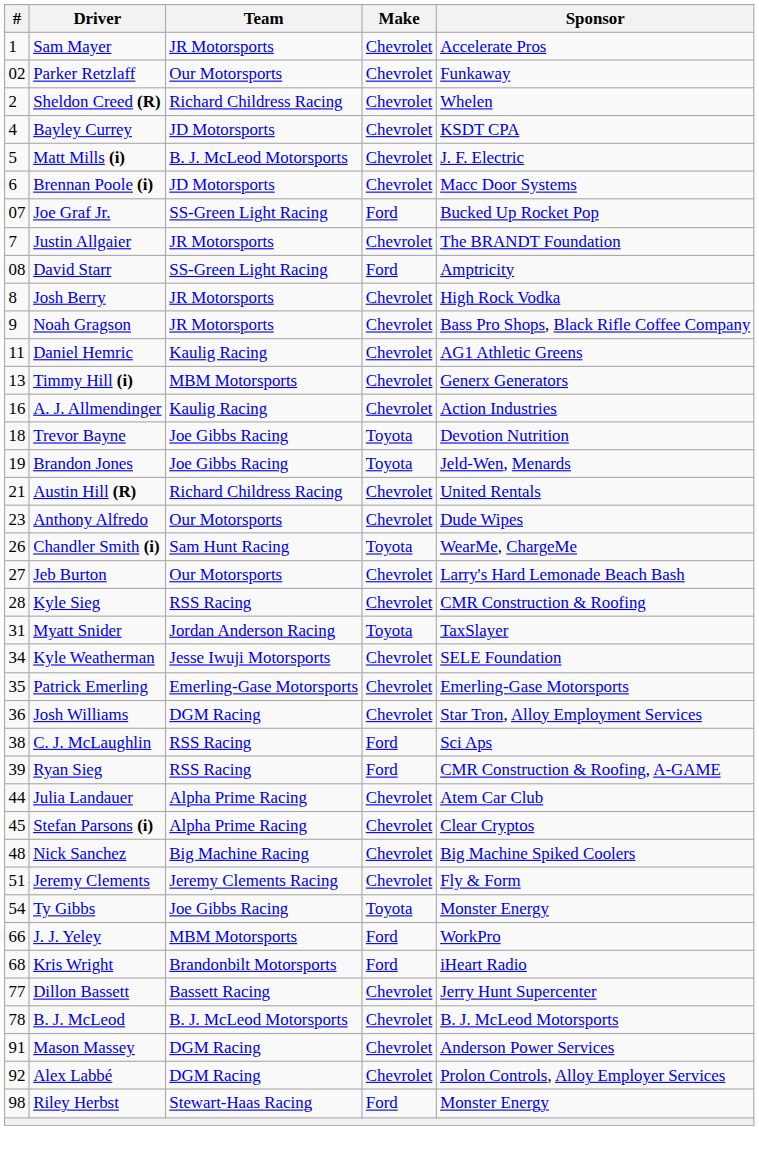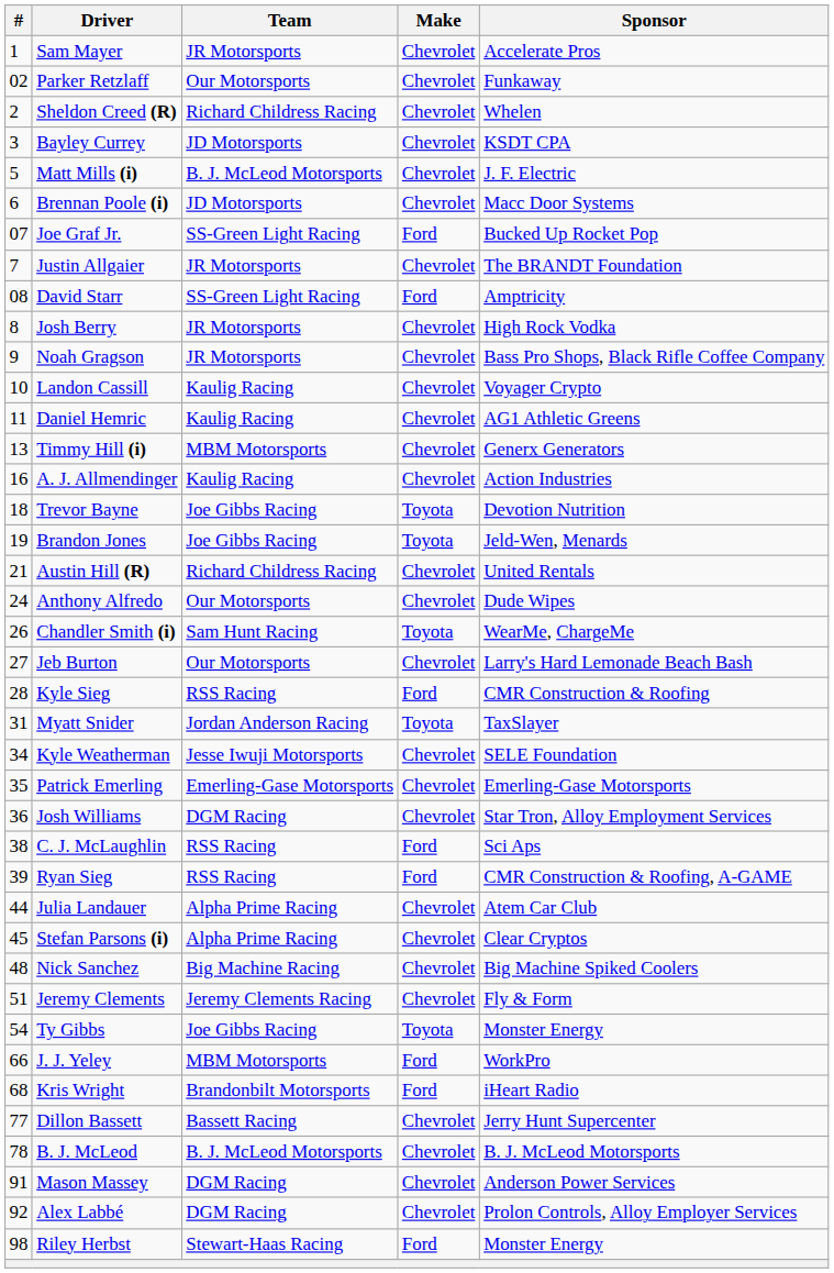Bayley Currey | #: 4 -> 3
+ row: 10 | Landon Cassill | Kaulig Racing | Chevrolet | Voyager Crypto
Anthony Alfredo | #: 23 -> 24
Kyle Sieg | Make: Chevrolet -> Ford
